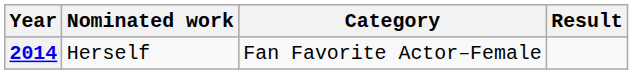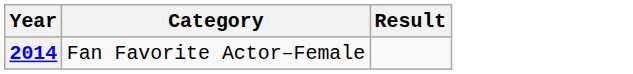- column: Nominated work | Herself
